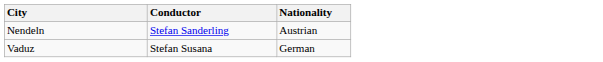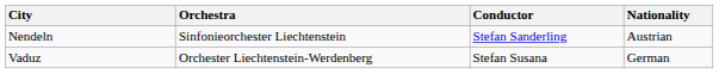+ column: Orchestra | Sinfonieorchester Liechtenstein | Orchester Liechtenstein-Werdenberg
